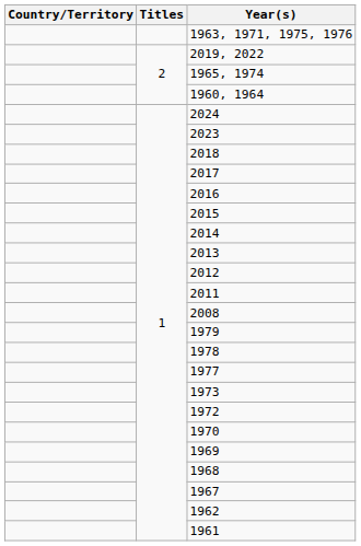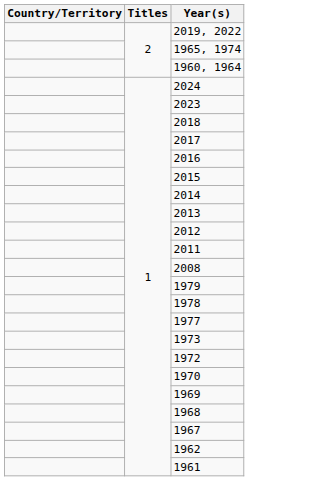- row: 1963, 1971, 1975, 1976
